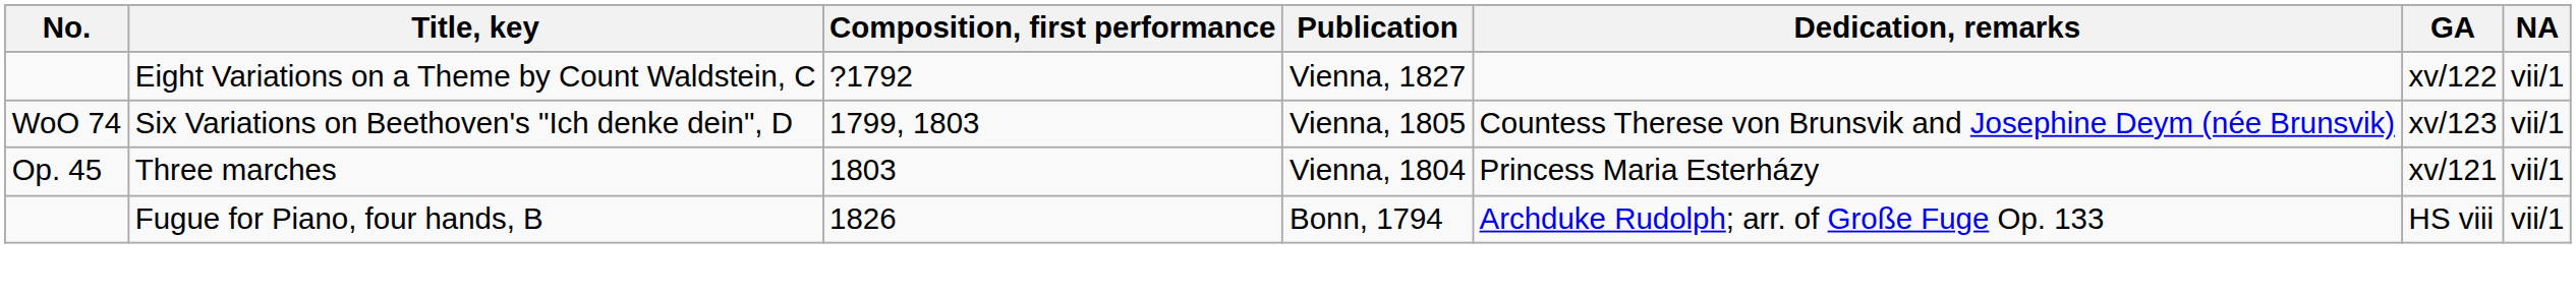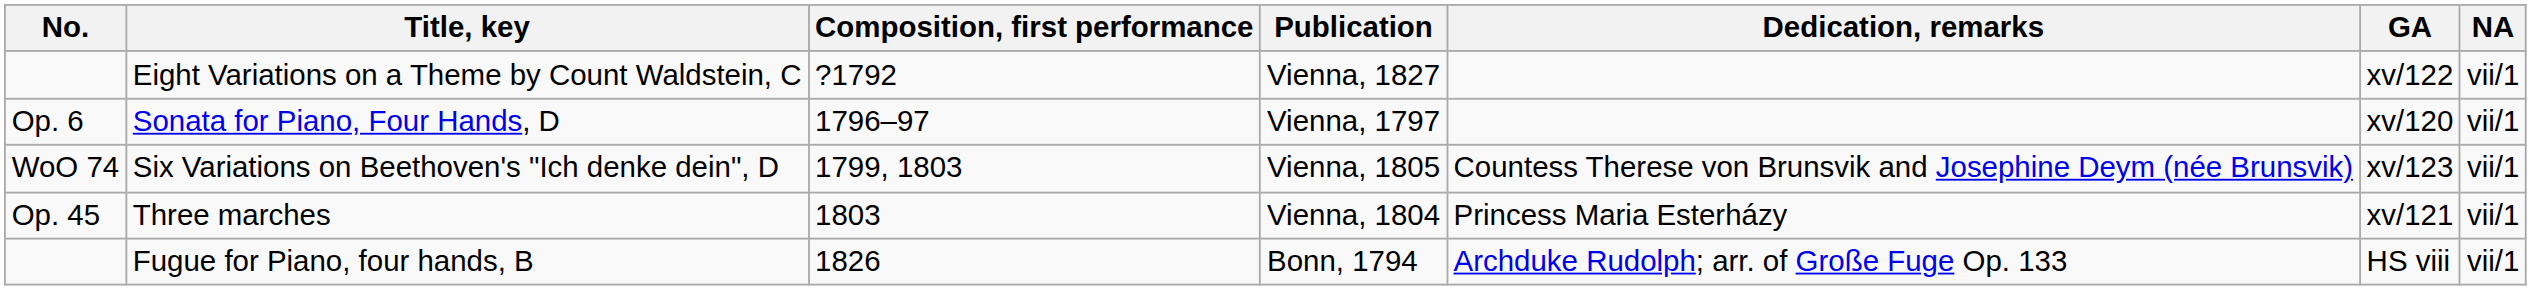+ row: Op. 6 | Sonata for Piano, Four Hands, D | 1796–97 | Vienna, 1797 | xv/120 | vii/1
